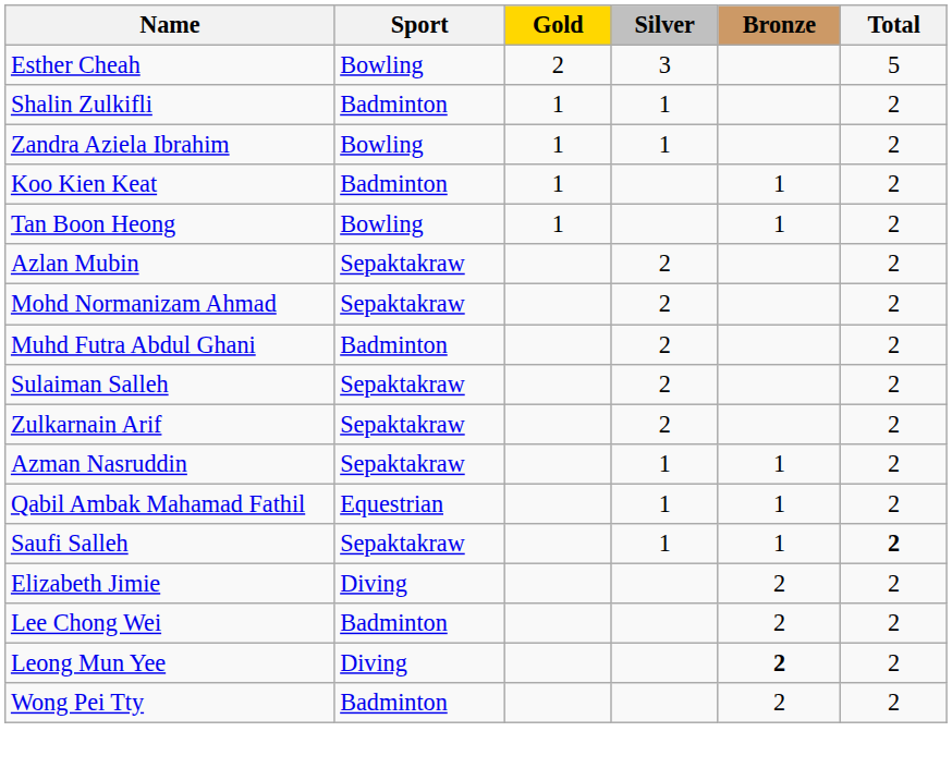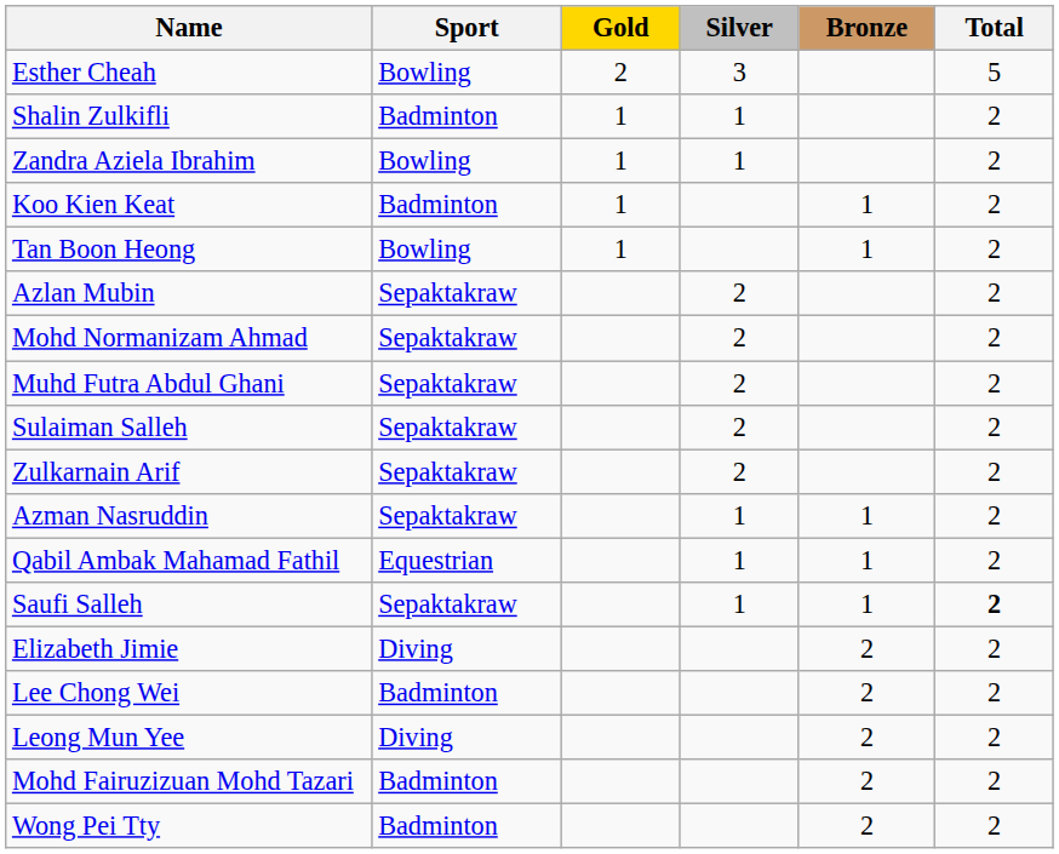Muhd Futra Abdul Ghani | Sport: Badminton -> Sepaktakraw
Leong Mun Yee | Bronze: bold -> normal
+ row: Mohd Fairuzizuan Mohd Tazari | Badminton | 2 | 2
